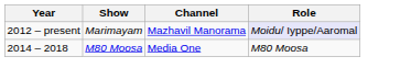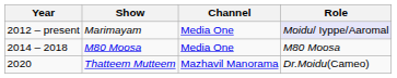Marimayam | Channel: Mazhavil Manorama -> Media One
+ row: 2020 | Thatteem Mutteem | Mazhavil Manorama | Dr.Moidu(Cameo)
